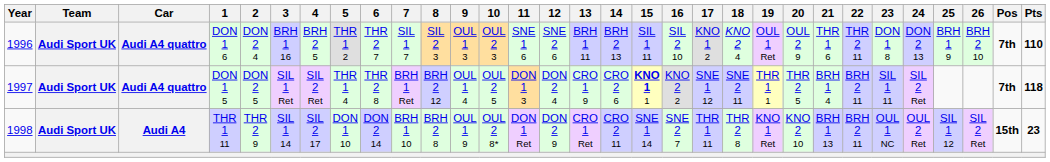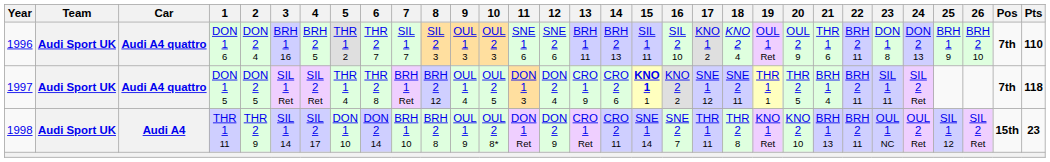DON 1 6 | 22: THR 2 11 -> BRH 2 11
